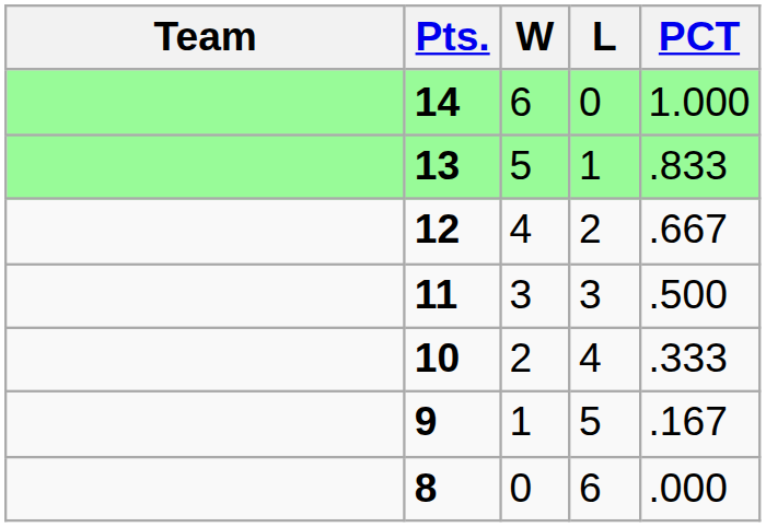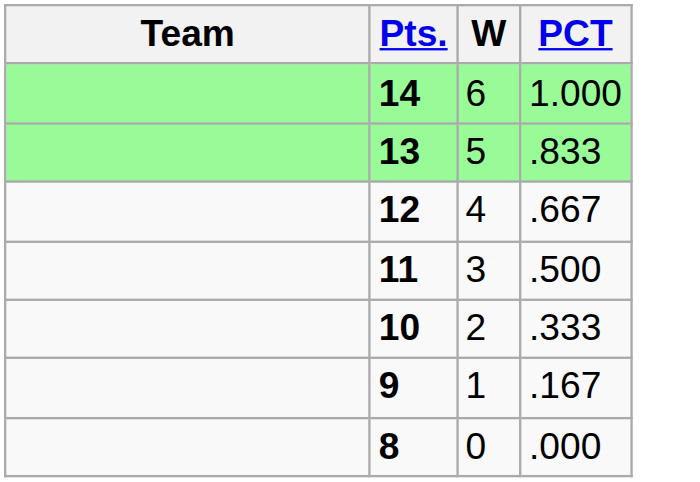- column: L | 0 | 1 | 2 | 3 | 4 | 5 | 6
